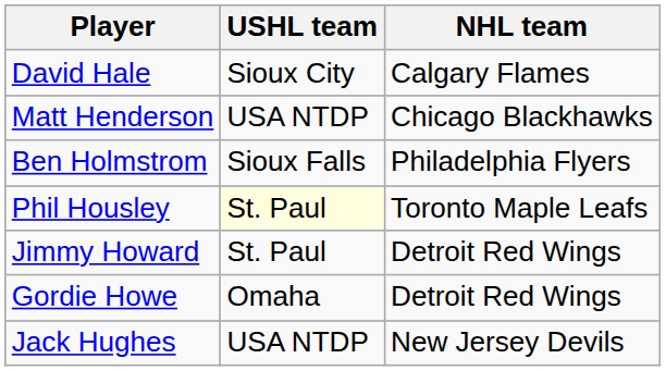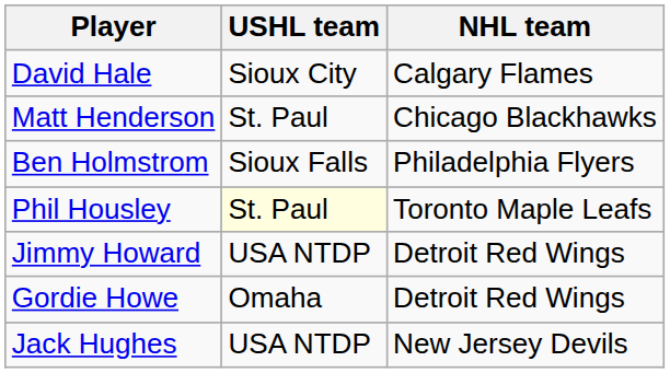Matt Henderson | USHL team: USA NTDP -> St. Paul
Jimmy Howard | USHL team: St. Paul -> USA NTDP
